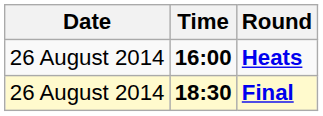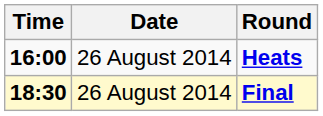columns swapped: Date <-> Time
